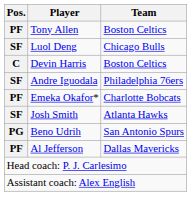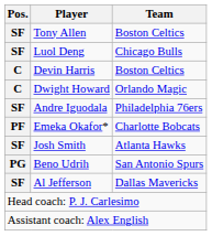Tony Allen | Pos.: PF -> SF
+ row: C | Dwight Howard | Orlando Magic
Al Jefferson | Pos.: PF -> SF
